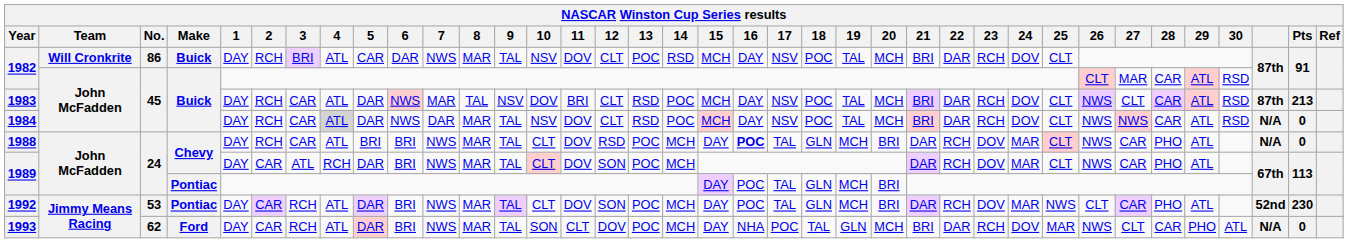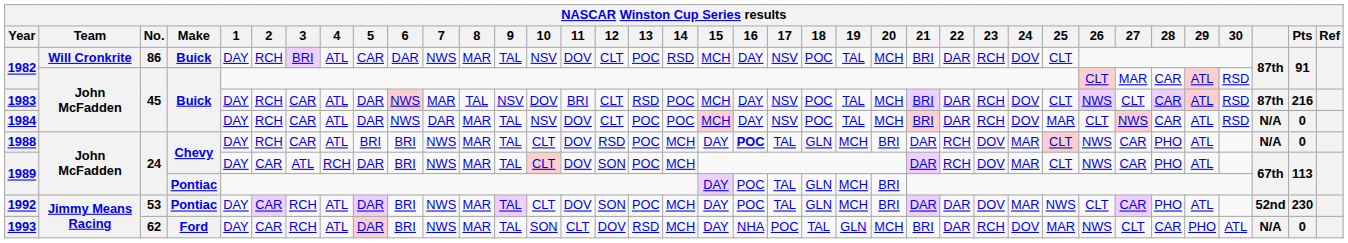1983 | Pts: 213 -> 216
1984 | 4: lightgrey background -> no background
1984 | 13: RSD -> POC
1984 | 25: CLT -> MAR
1984 | 26: NWS -> CLT
1992 | 22: RCH -> DAR
1993 | 13: POC -> RSD
